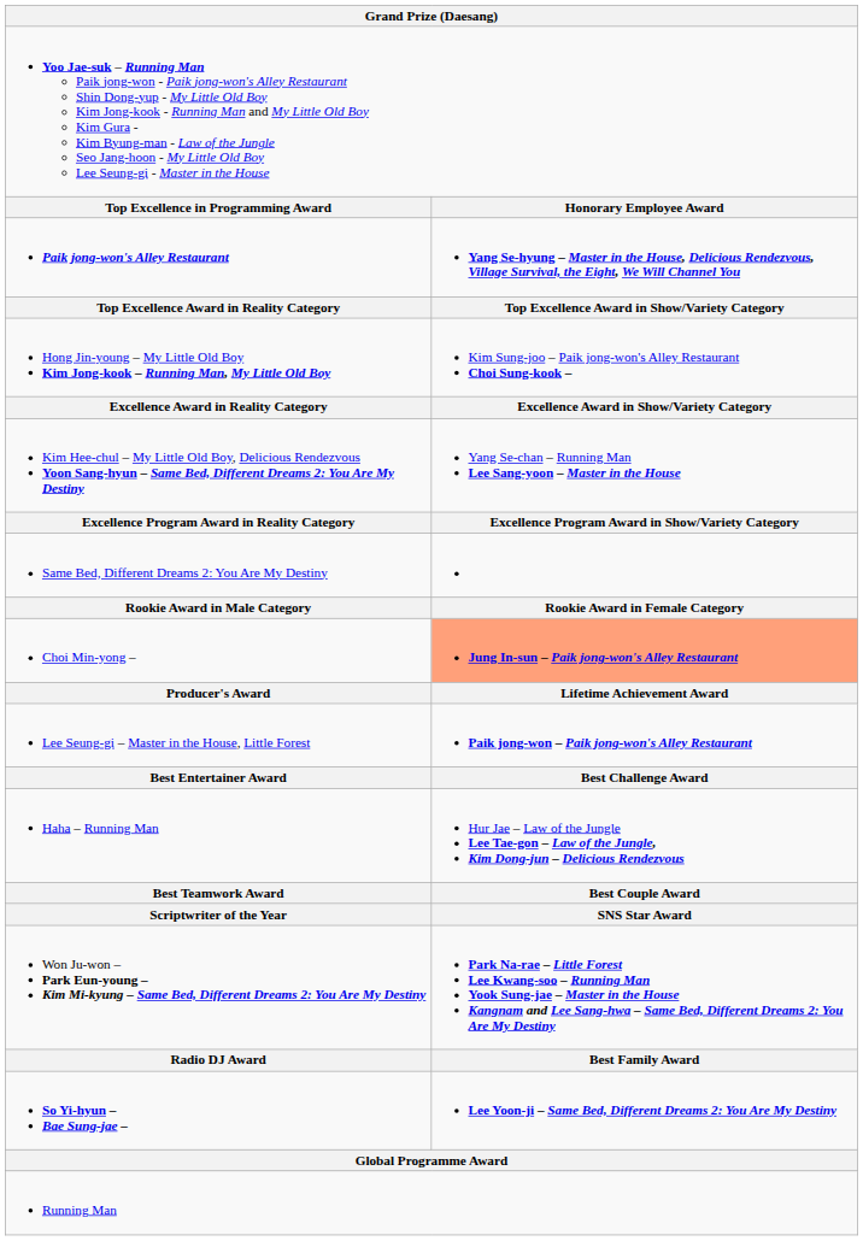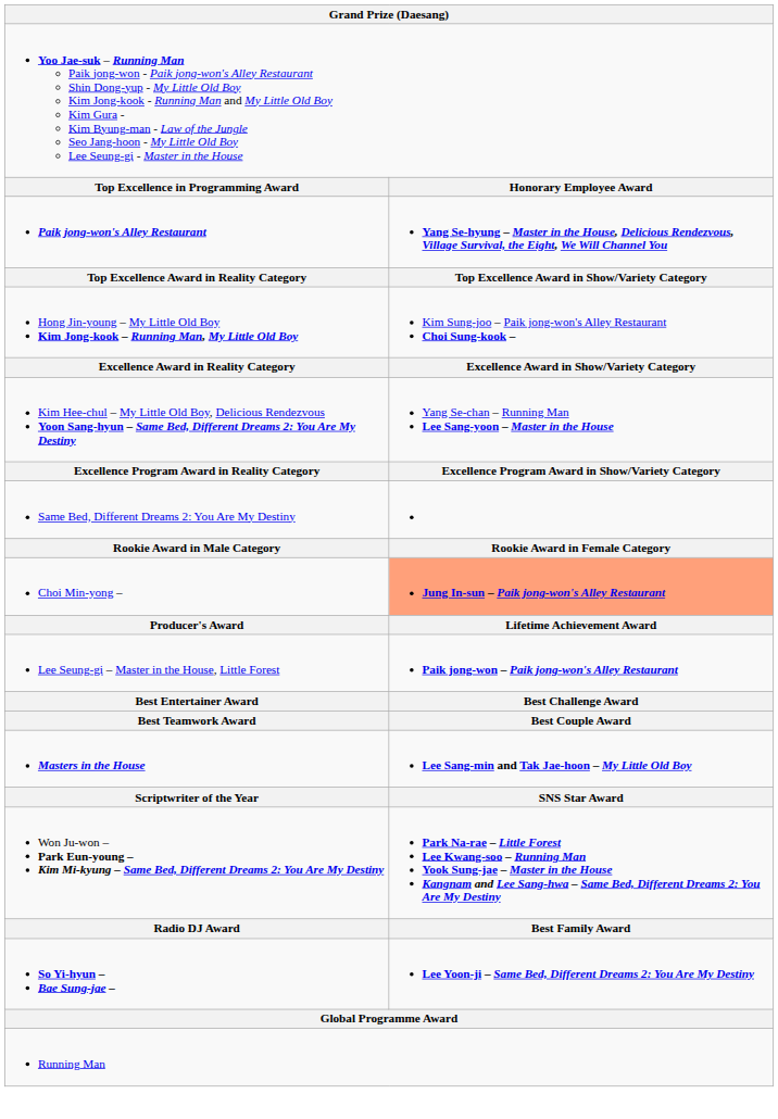- row: Haha – Running Man | Hur Jae – Law of the Jungle Lee Tae-gon – Law of the Jungle, Kim Dong-jun – Delicious Rendezvous
+ row: Masters in the House | Lee Sang-min and Tak Jae-hoon – My Little Old Boy
